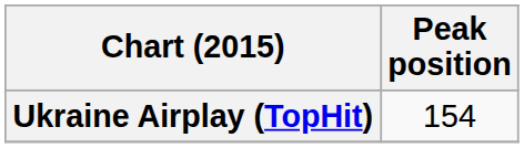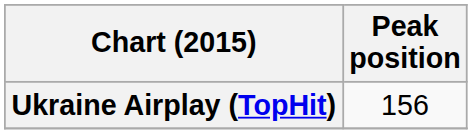Ukraine Airplay (TopHit) | Peak position: 154 -> 156
